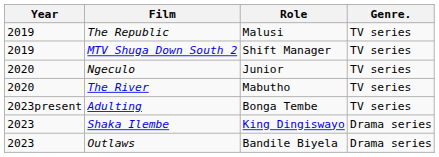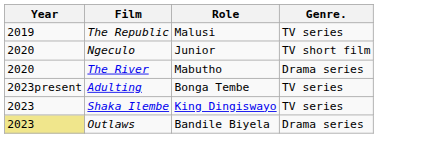- row: 2019 | MTV Shuga Down South 2 | Shift Manager | TV series
Ngeculo | Genre.: TV series -> TV short film
The River | Genre.: TV series -> Drama series
Shaka Ilembe | Genre.: Drama series -> TV series
Outlaws | Year: no background -> khaki background
